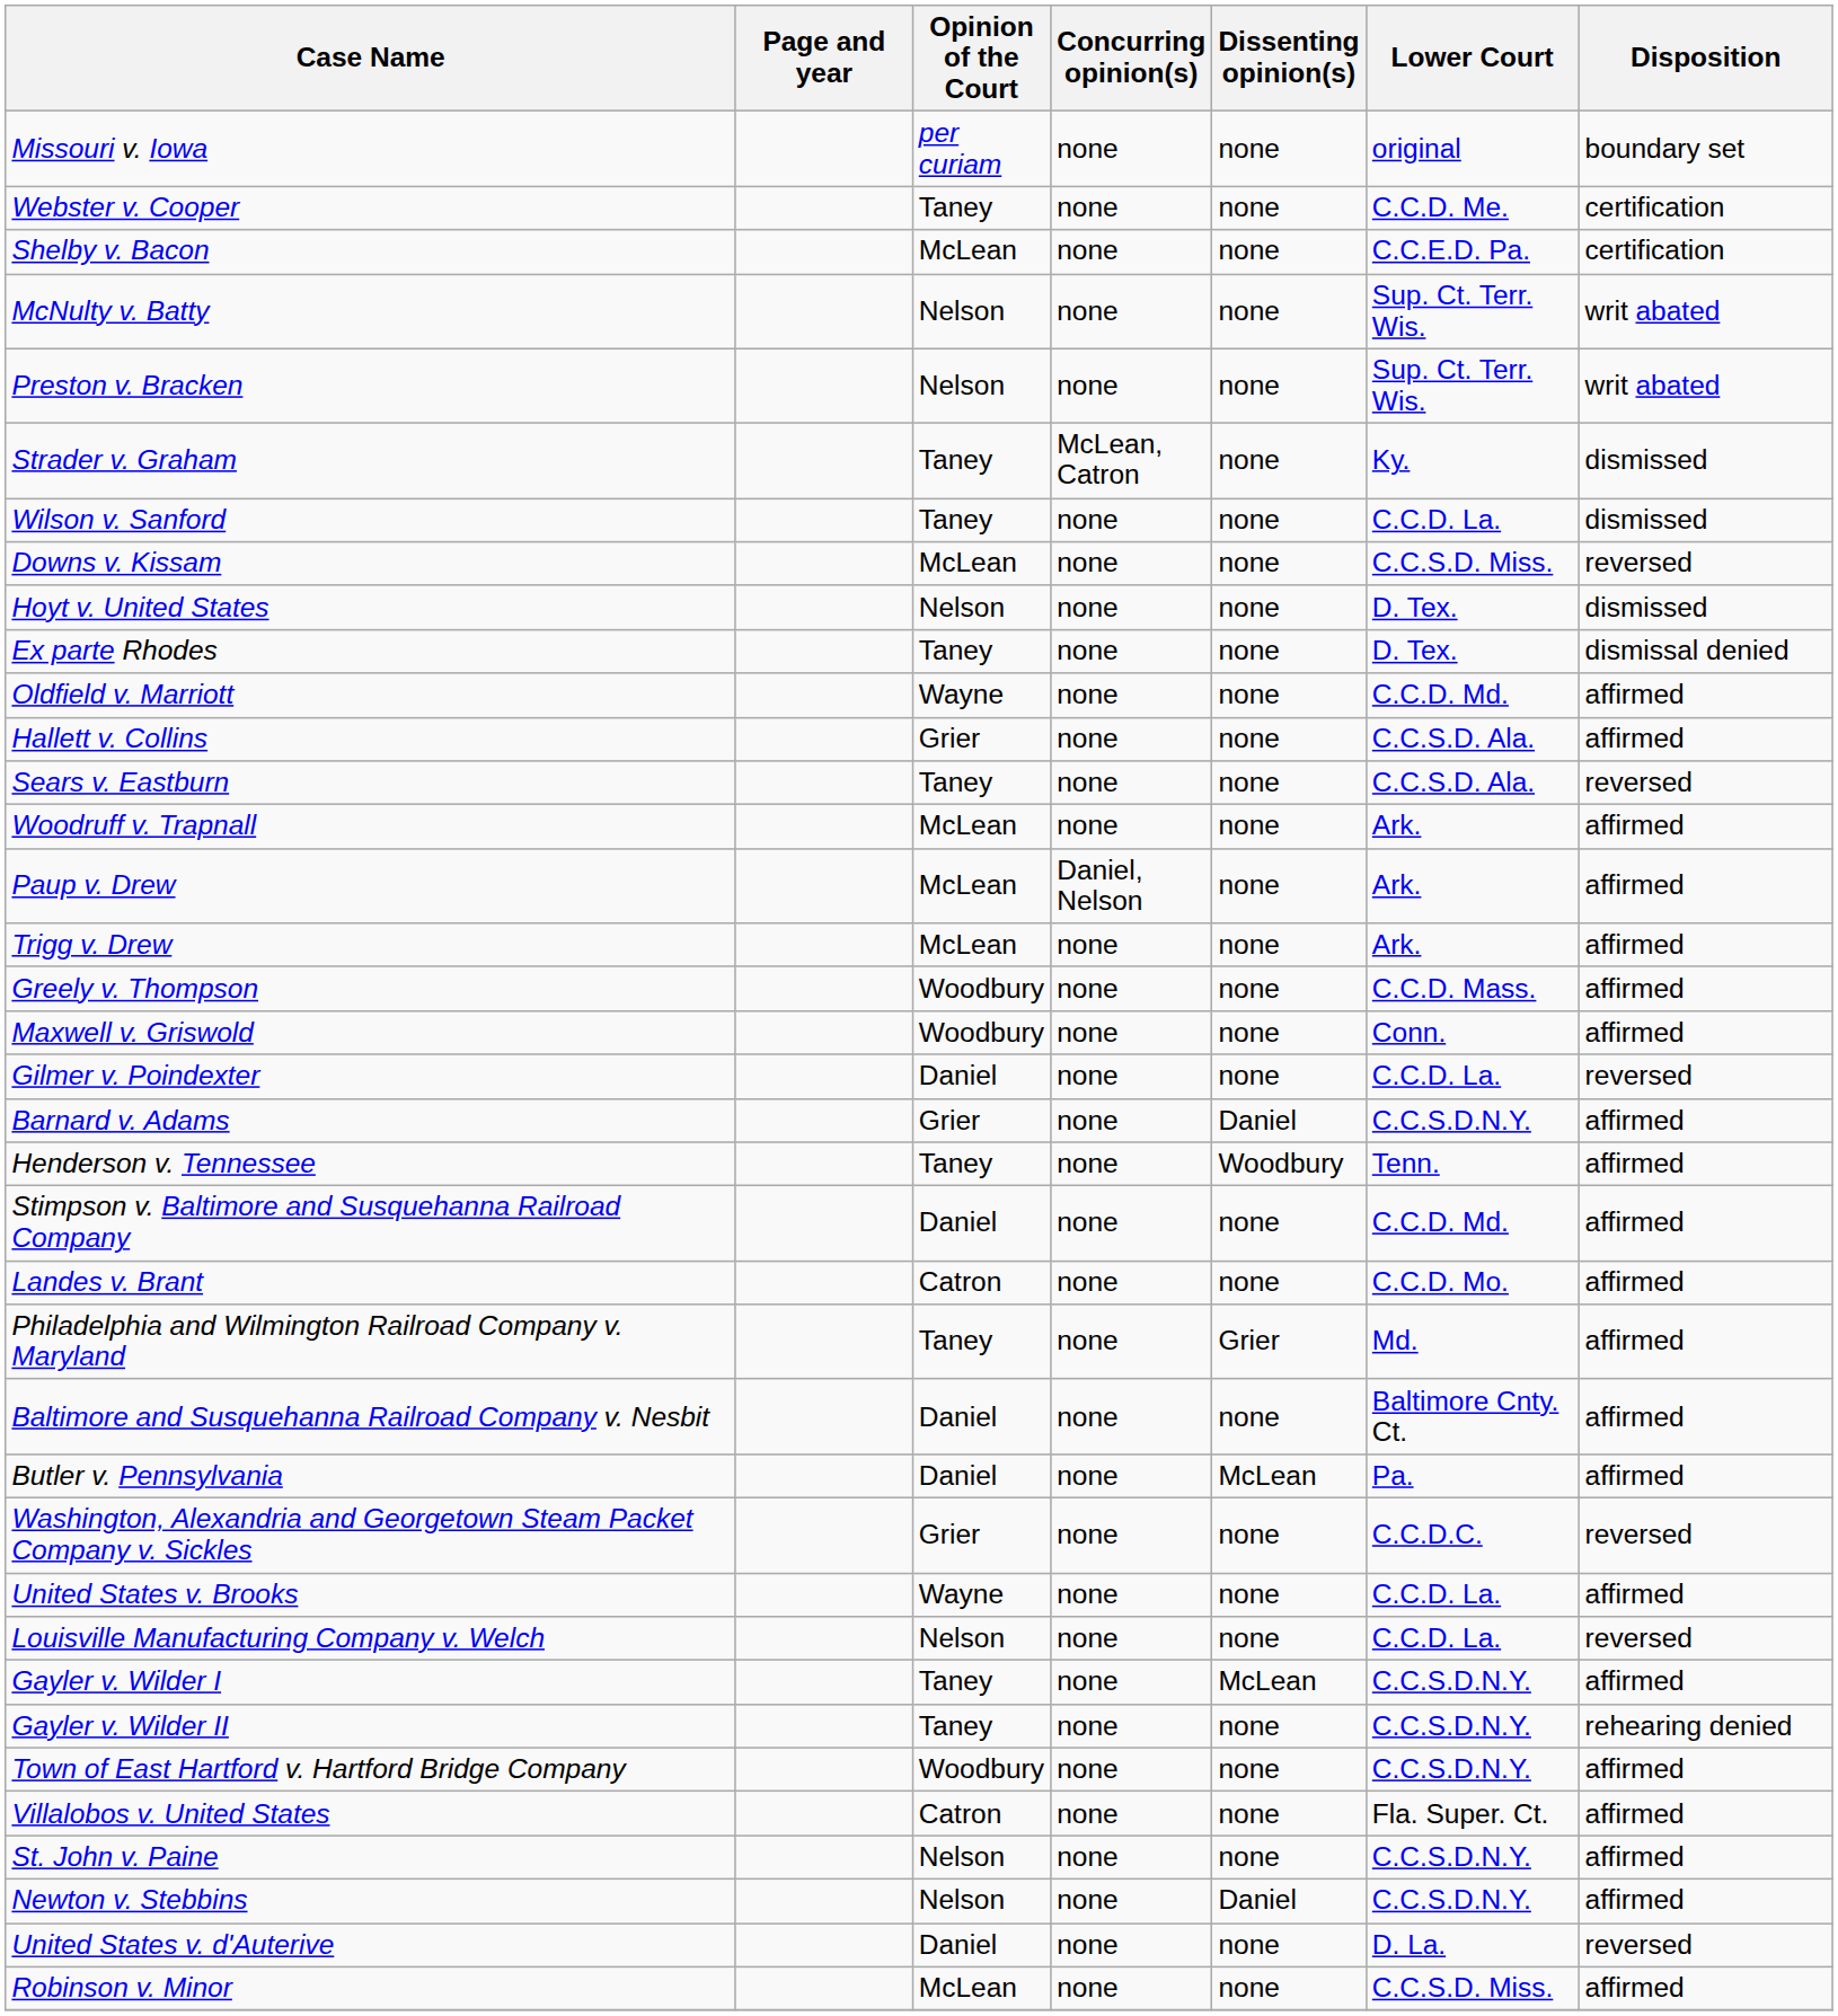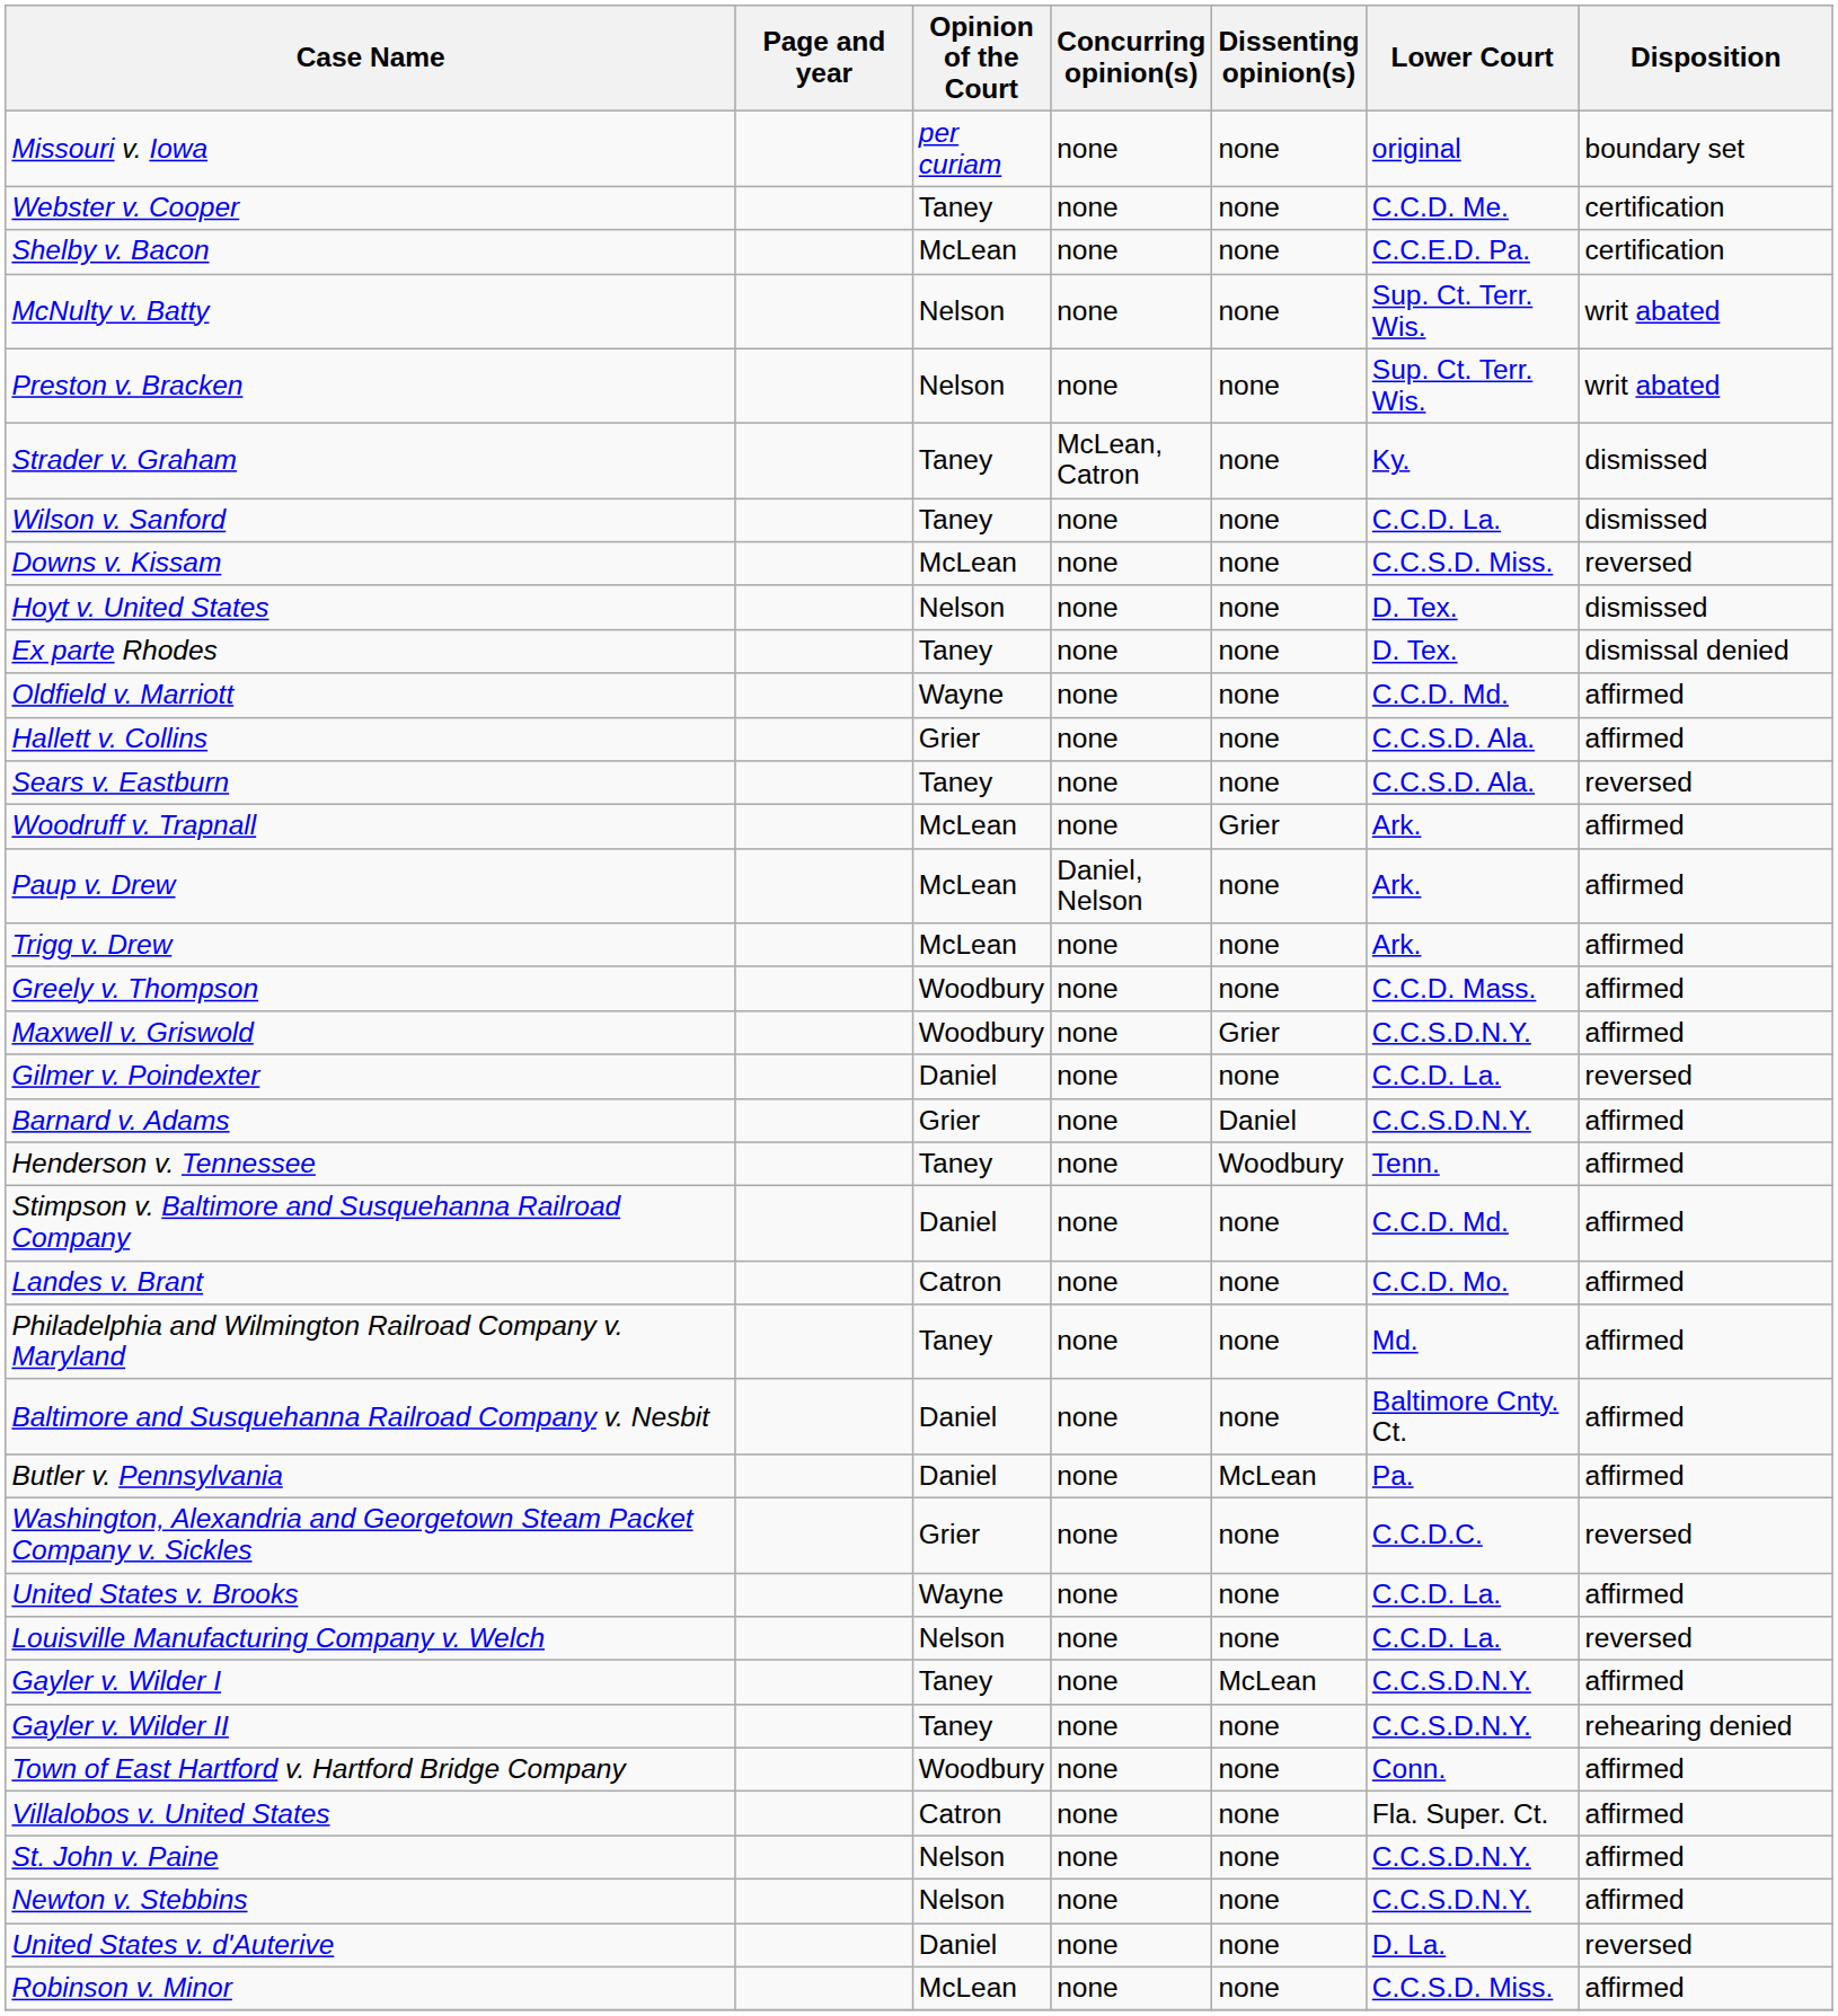Woodruff v. Trapnall | Dissenting opinion(s): none -> Grier
Maxwell v. Griswold | Dissenting opinion(s): none -> Grier
Maxwell v. Griswold | Lower Court: Conn. -> C.C.S.D.N.Y.
Philadelphia and Wilmington Railroad Company v. Maryland | Dissenting opinion(s): Grier -> none
Town of East Hartford v. Hartford Bridge Company | Lower Court: C.C.S.D.N.Y. -> Conn.
Newton v. Stebbins | Dissenting opinion(s): Daniel -> none
